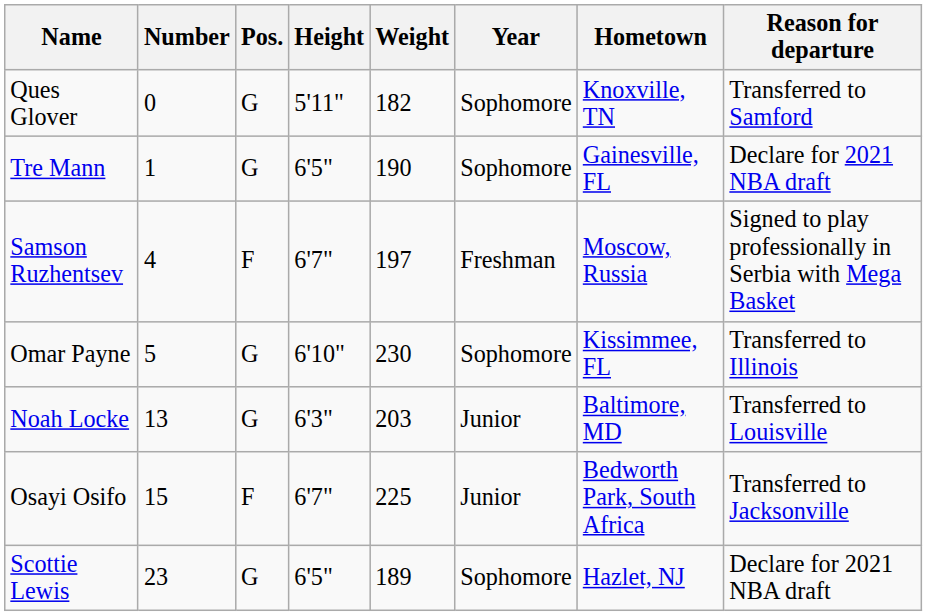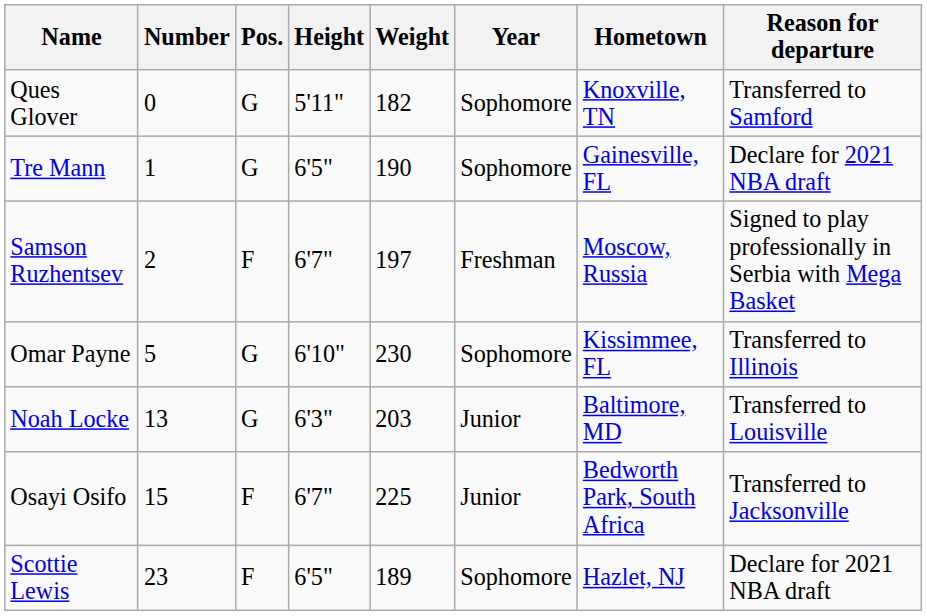Samson Ruzhentsev | Number: 4 -> 2
Scottie Lewis | Pos.: G -> F
